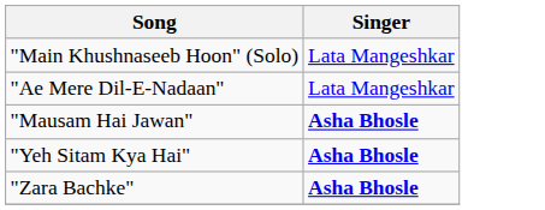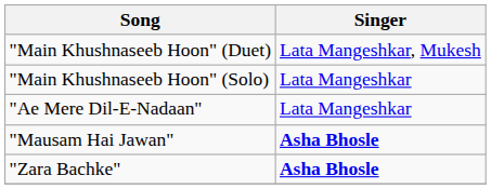+ row: "Main Khushnaseeb Hoon" (Duet) | Lata Mangeshkar, Mukesh
- row: "Yeh Sitam Kya Hai" | Asha Bhosle
